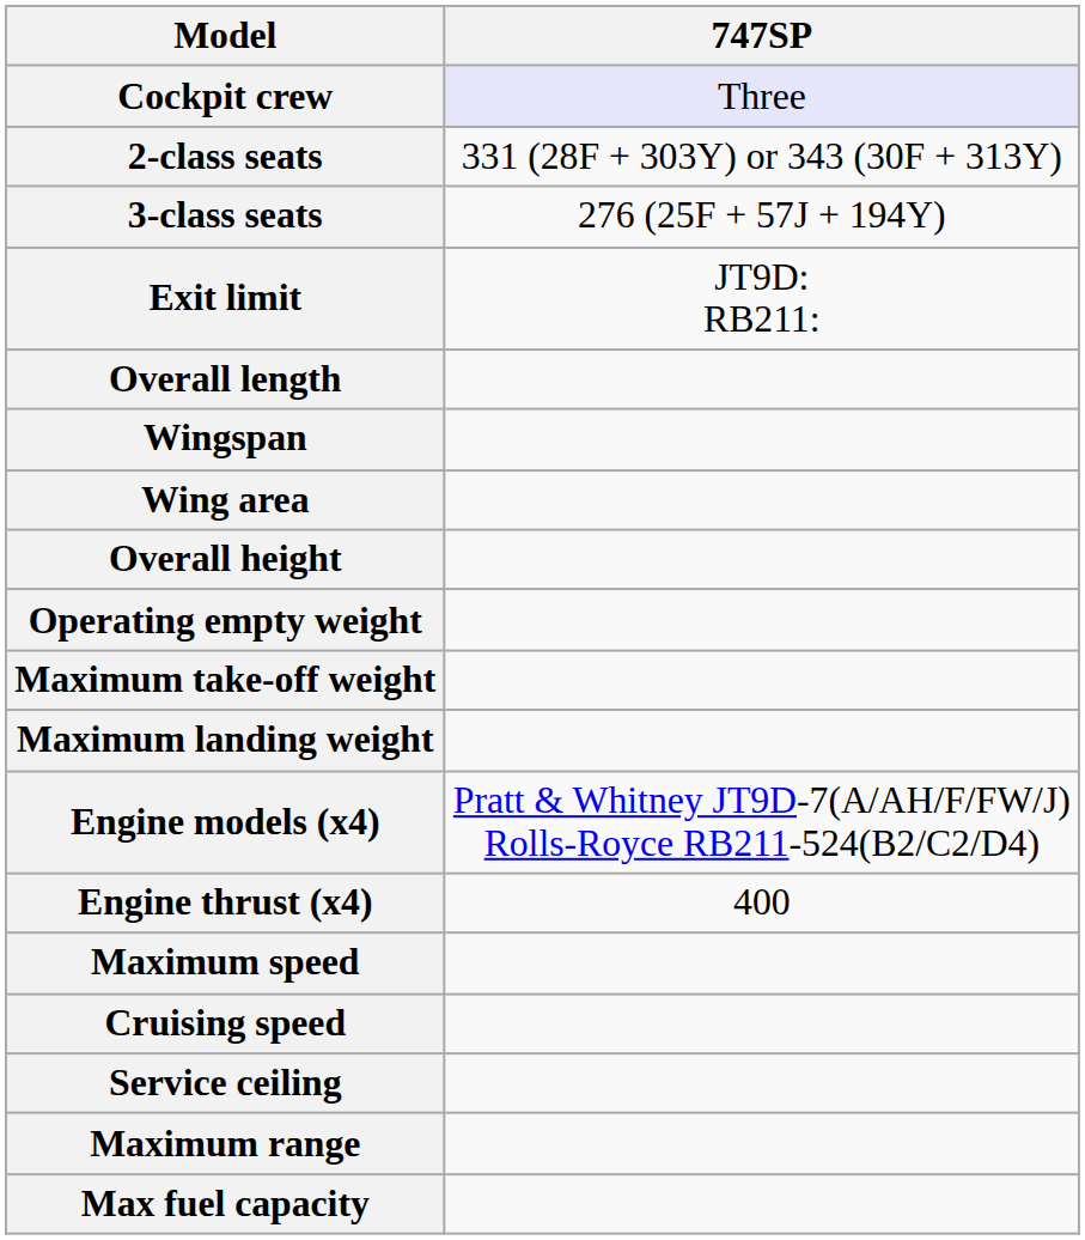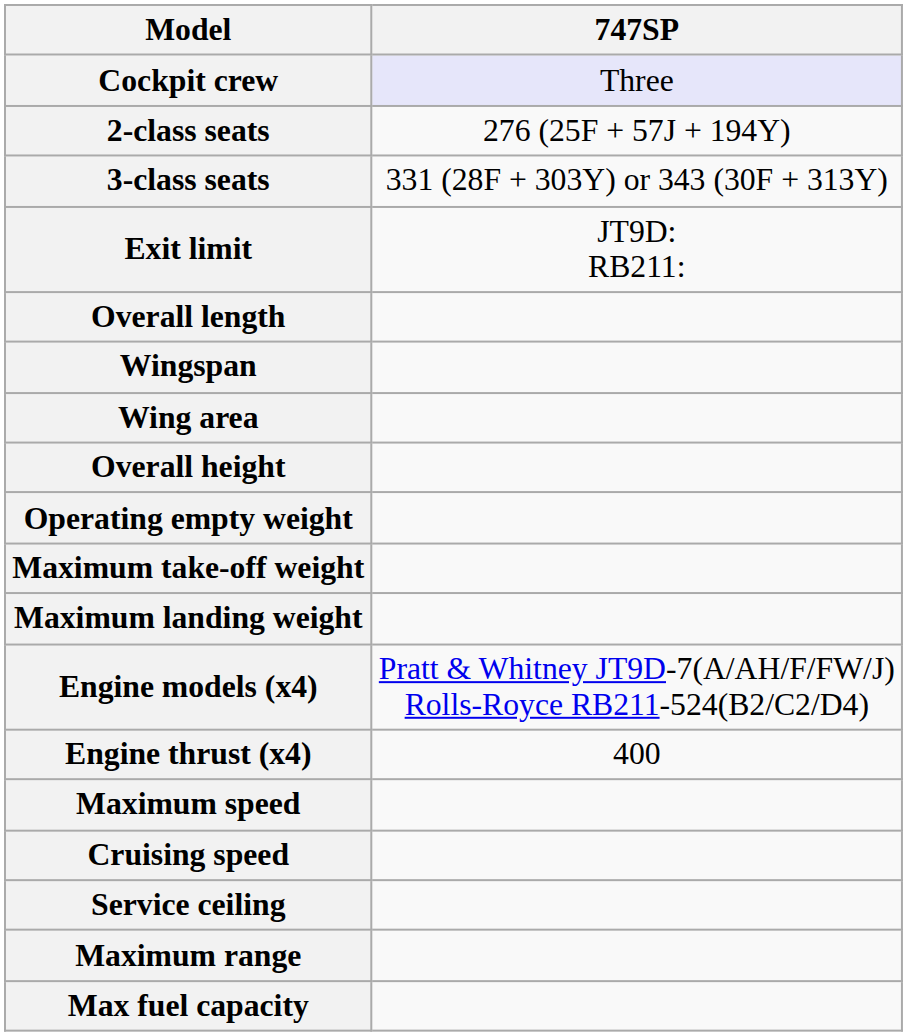2-class seats | 747SP: 331 (28F + 303Y) or 343 (30F + 313Y) -> 276 (25F + 57J + 194Y)
3-class seats | 747SP: 276 (25F + 57J + 194Y) -> 331 (28F + 303Y) or 343 (30F + 313Y)
